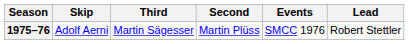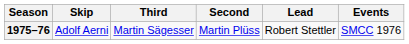columns swapped: Lead <-> Events
